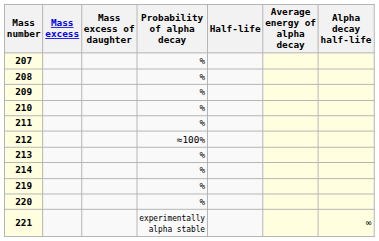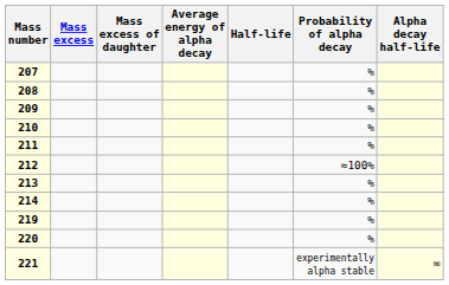columns swapped: Average energy of alpha decay <-> Probability of alpha decay
